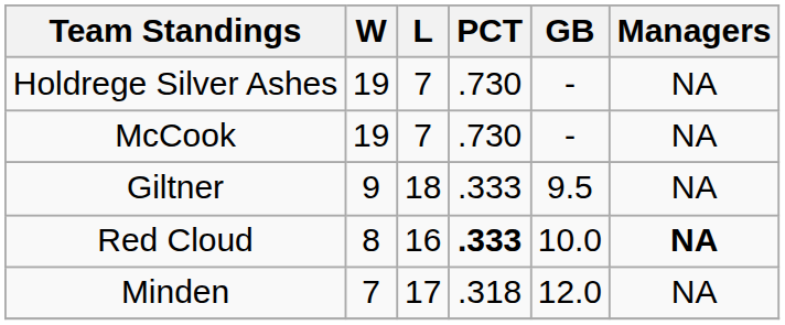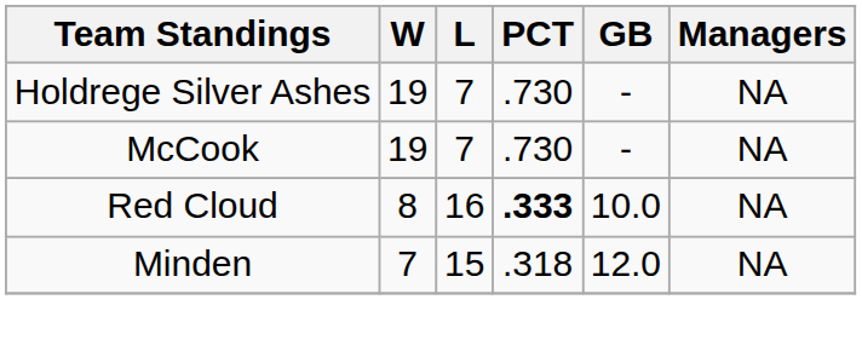- row: Giltner | 9 | 18 | .333 | 9.5 | NA
Red Cloud | Managers: bold -> normal
Minden | L: 17 -> 15
